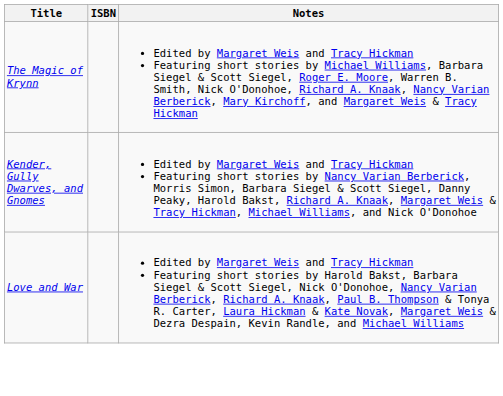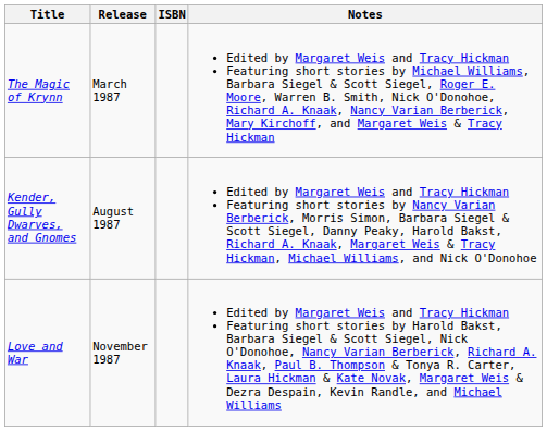+ column: Release | March 1987 | August 1987 | November 1987
